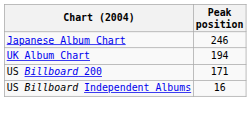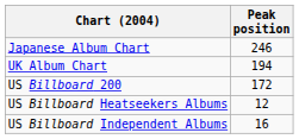US Billboard 200 | Peak position: 171 -> 172
+ row: US Billboard Heatseekers Albums | 12
